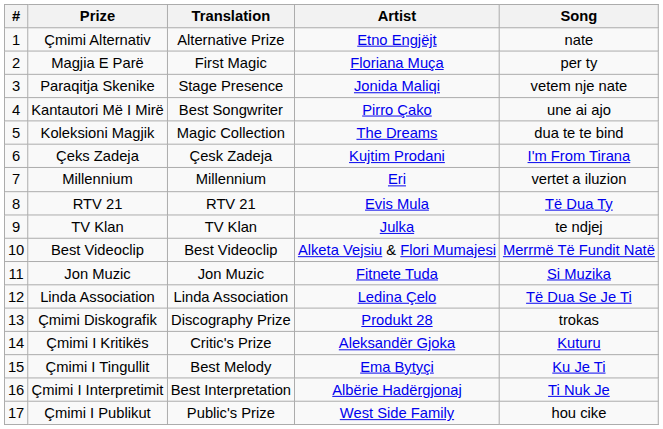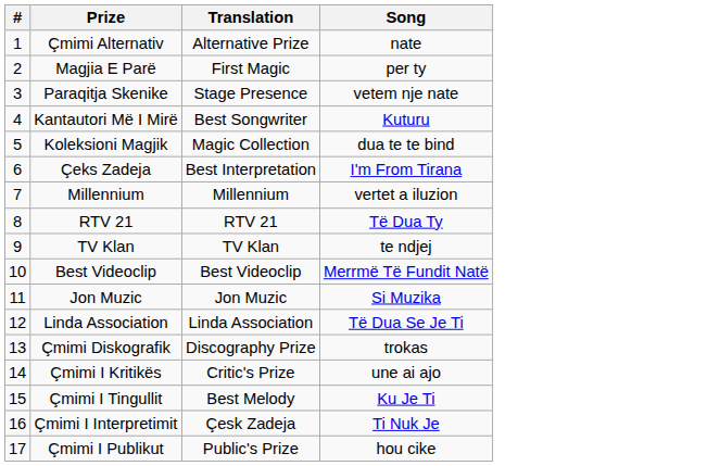- column: Artist | Etno Engjëjt | Floriana Muça | Jonida Maliqi | Pirro Çako | The Dreams | Kujtim Prodani | Eri | Evis Mula | Julka | Alketa Vejsiu & Flori Mumajesi | Fitnete Tuda | Ledina Çelo | Produkt 28 | Aleksandër Gjoka | Ema Bytyçi | Albërie Hadërgjonaj | West Side Family
Kantautori Më I Mirë | Song: une ai ajo -> Kuturu
Çeks Zadeja | Translation: Çesk Zadeja -> Best Interpretation
Çmimi I Kritikës | Song: Kuturu -> une ai ajo
Çmimi I Interpretimit | Translation: Best Interpretation -> Çesk Zadeja
